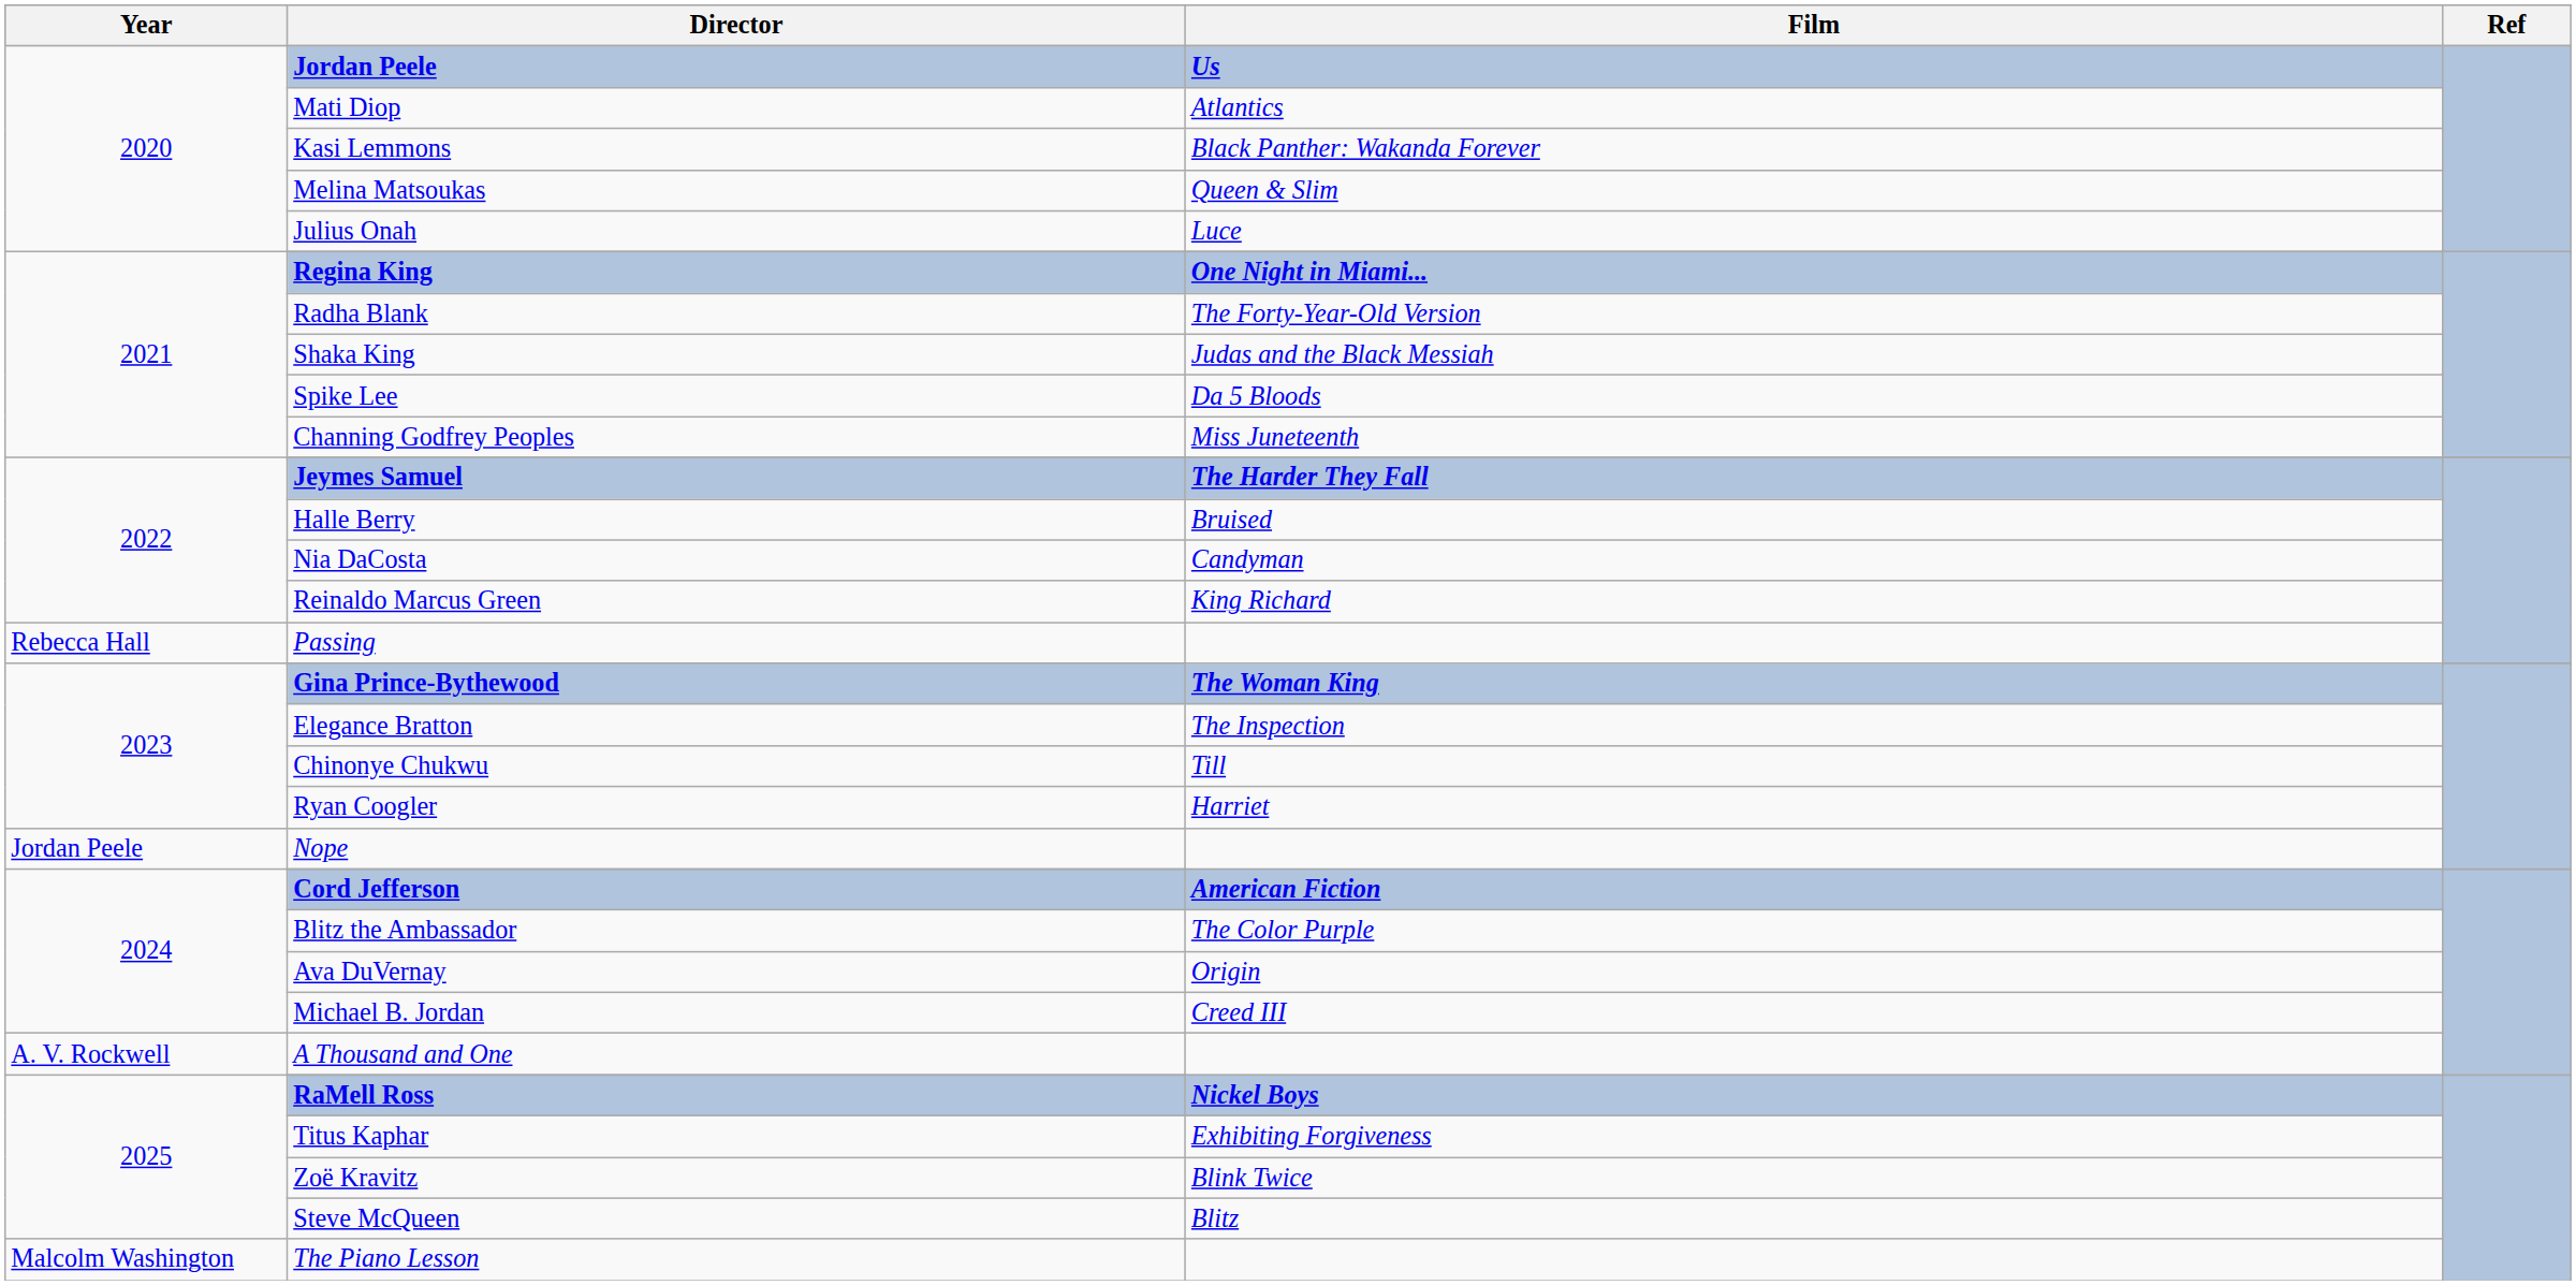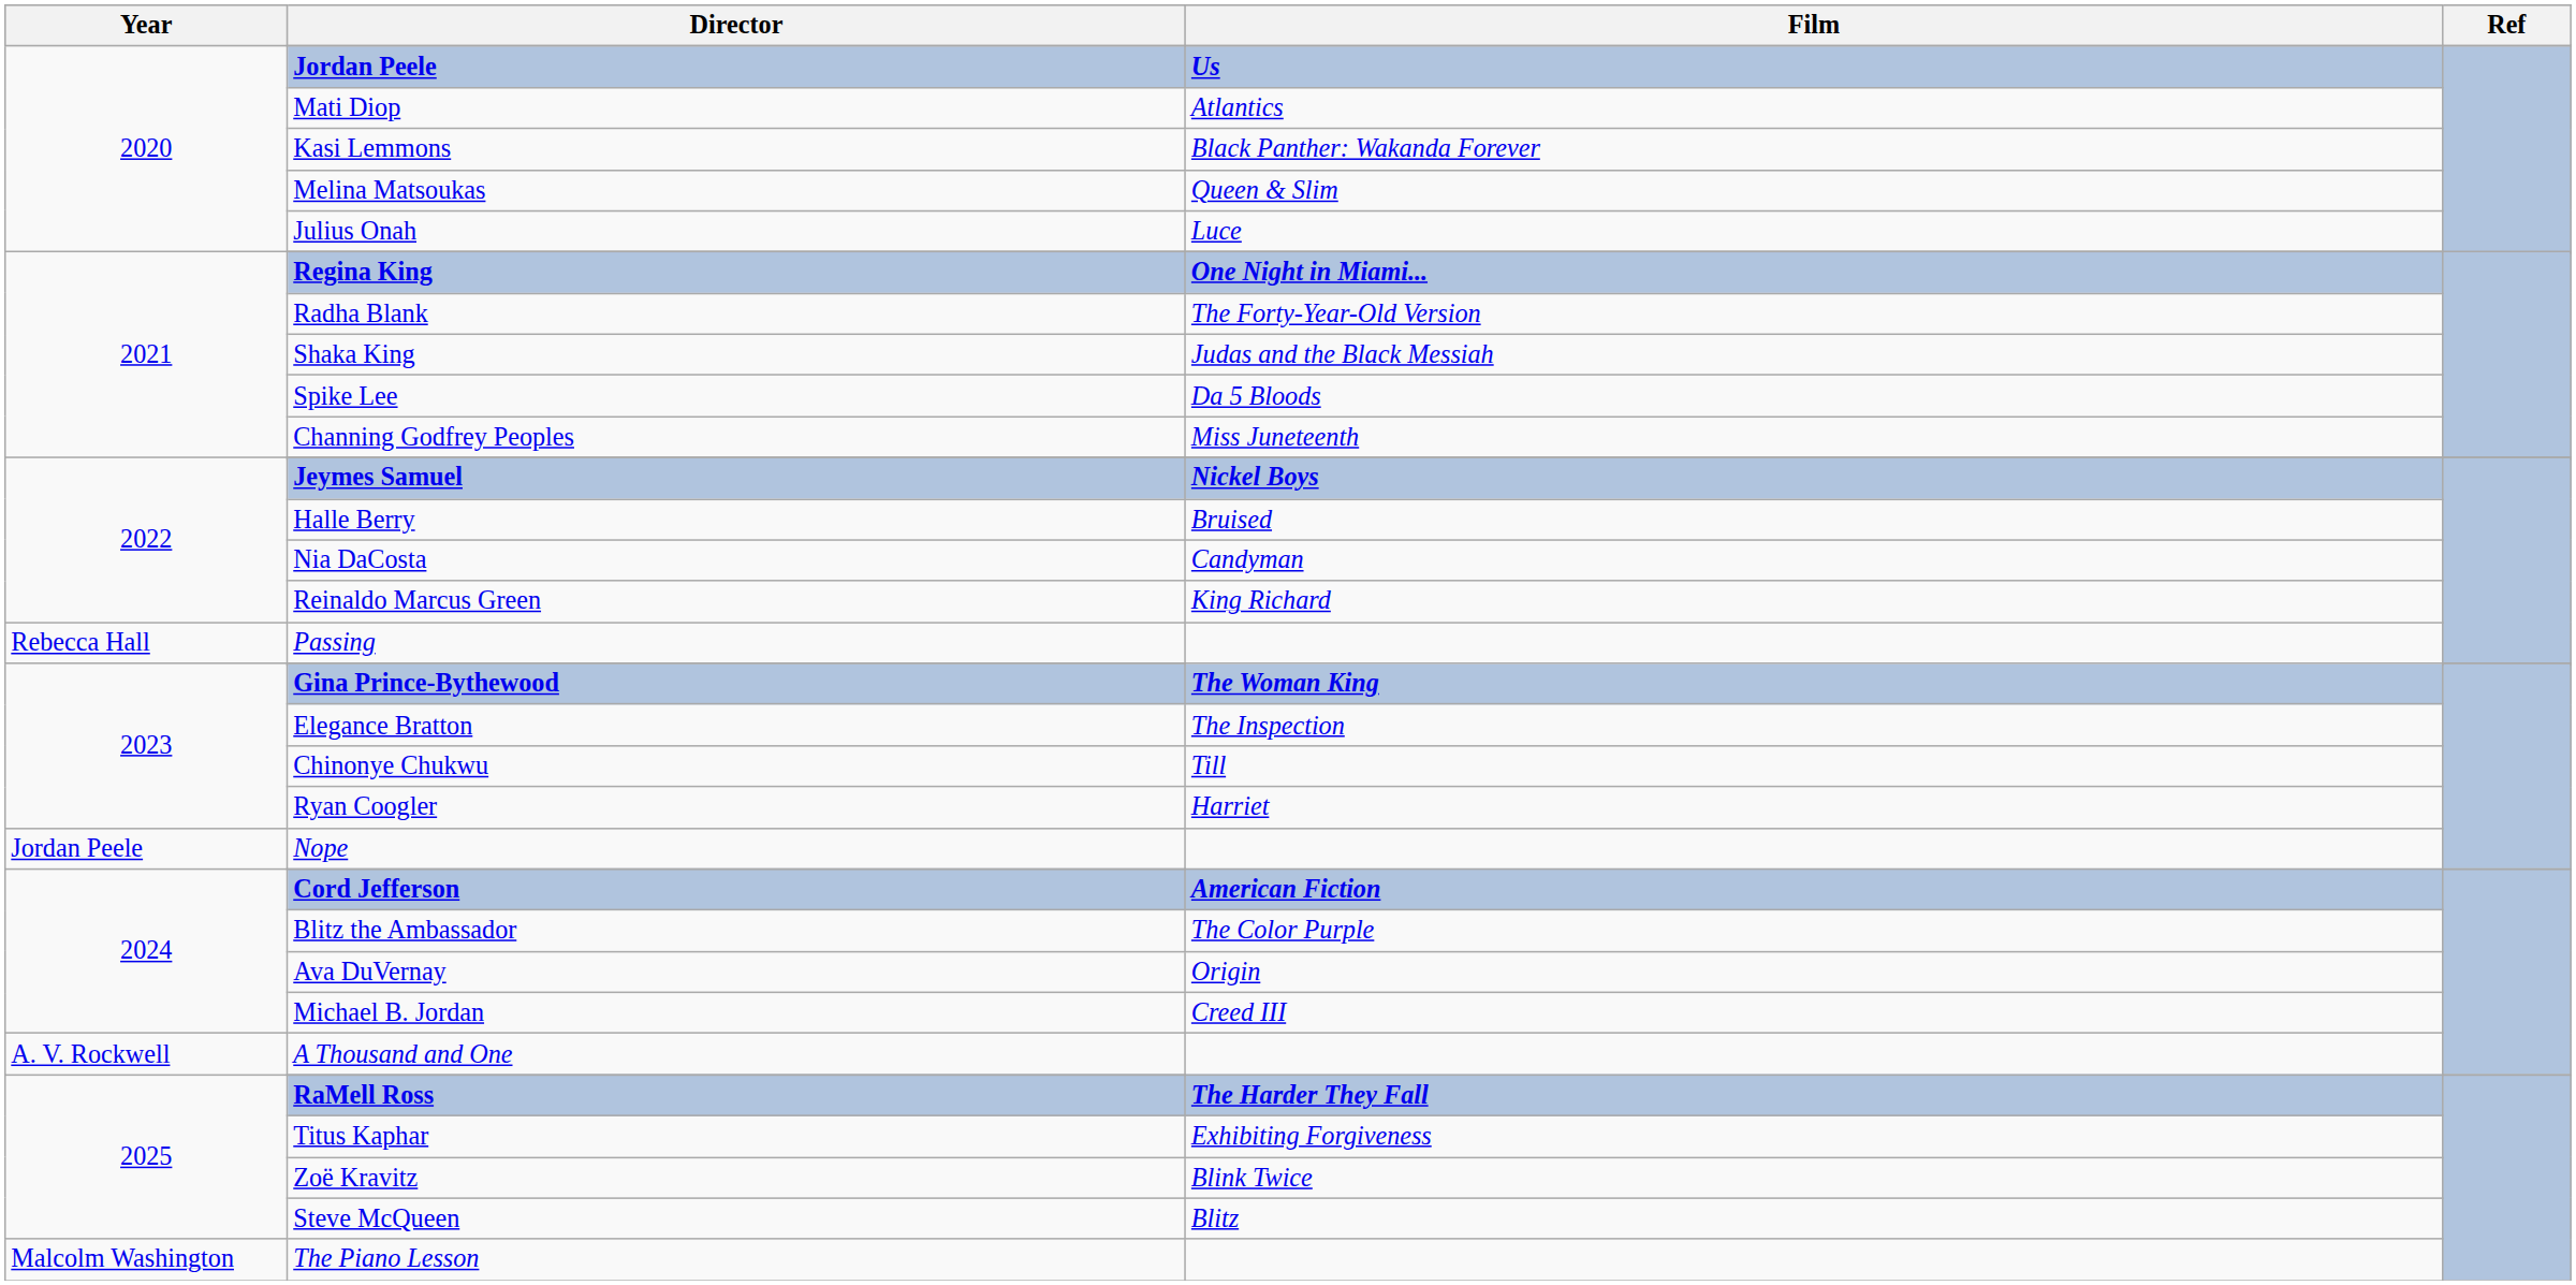Jeymes Samuel | Film: The Harder They Fall -> Nickel Boys
RaMell Ross | Film: Nickel Boys -> The Harder They Fall
